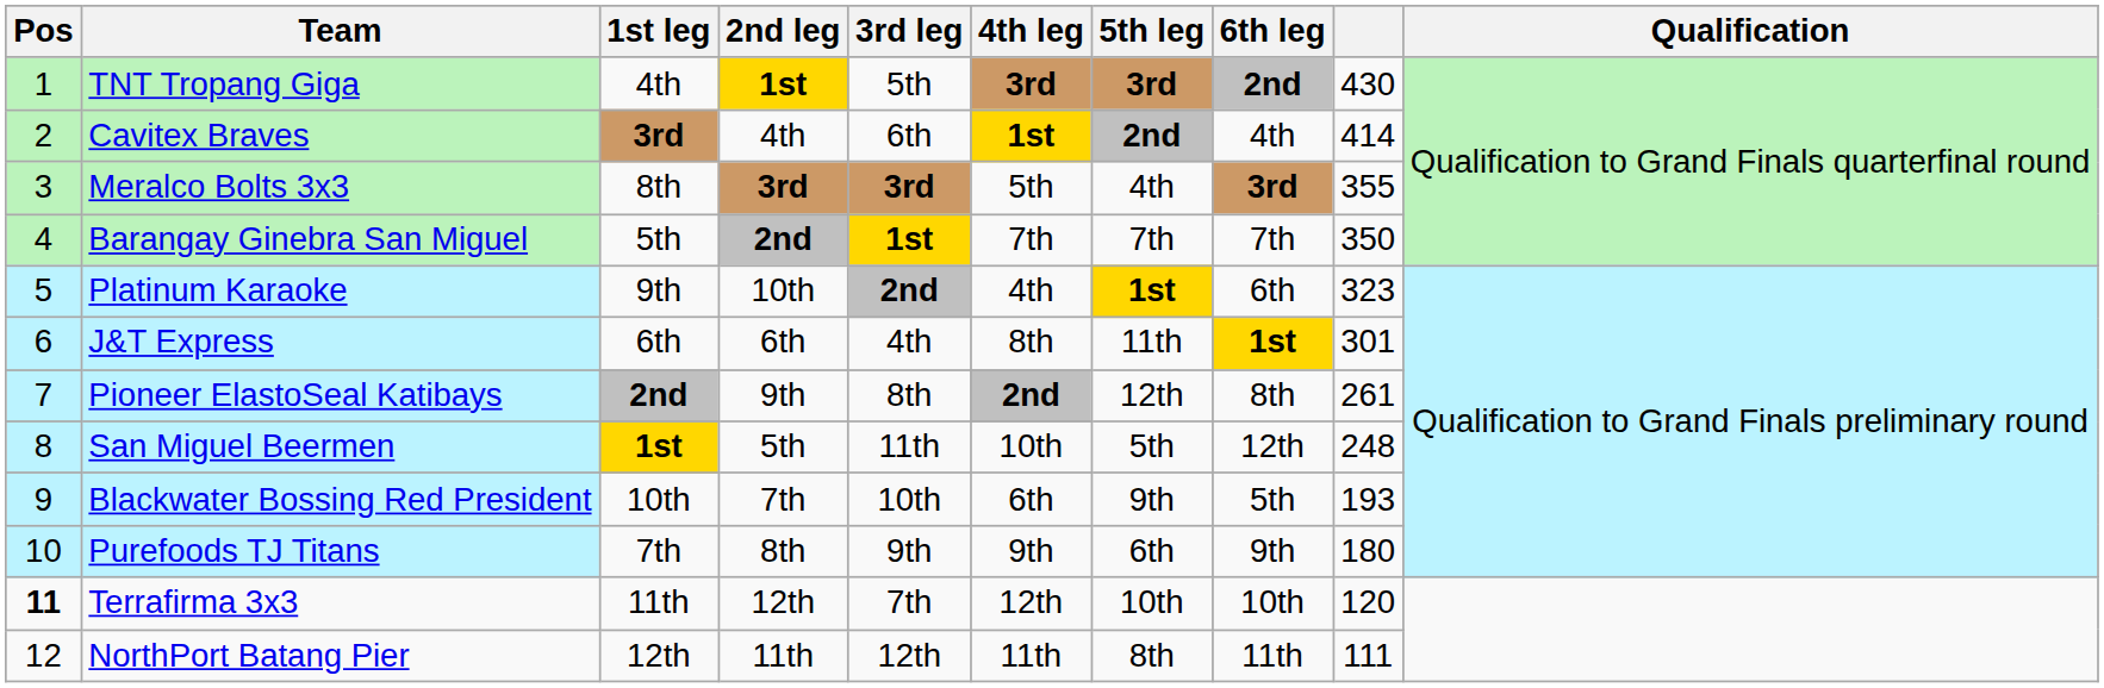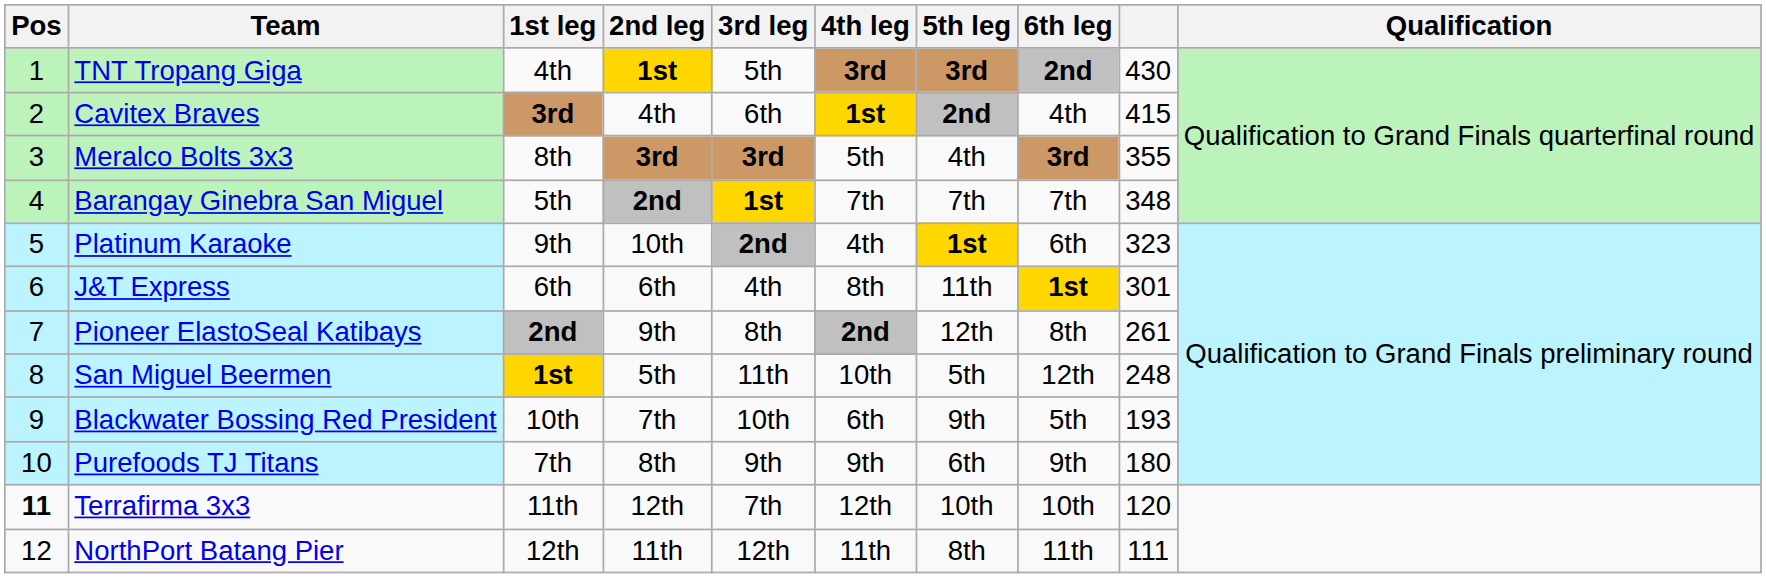Cavitex Braves | column 9: 414 -> 415
Barangay Ginebra San Miguel | column 9: 350 -> 348
